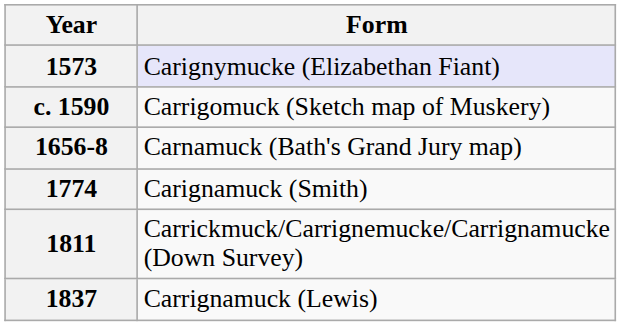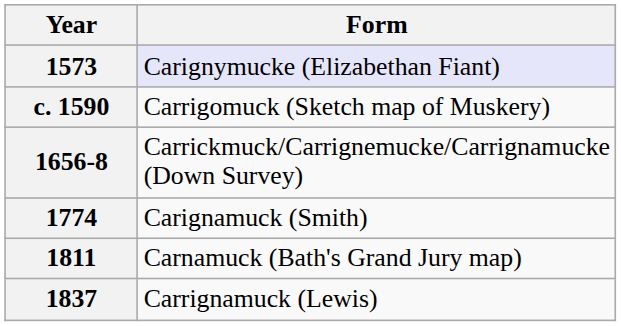1656-8 | Form: Carnamuck (Bath's Grand Jury map) -> Carrickmuck/Carrignemucke/Carrignamucke (Down Survey)
1811 | Form: Carrickmuck/Carrignemucke/Carrignamucke (Down Survey) -> Carnamuck (Bath's Grand Jury map)
